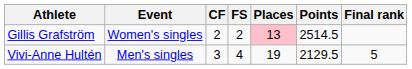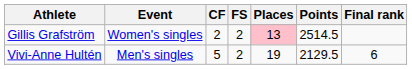Vivi-Anne Hultén | CF: 3 -> 5
Vivi-Anne Hultén | FS: 4 -> 2
Vivi-Anne Hultén | Final rank: 5 -> 6
